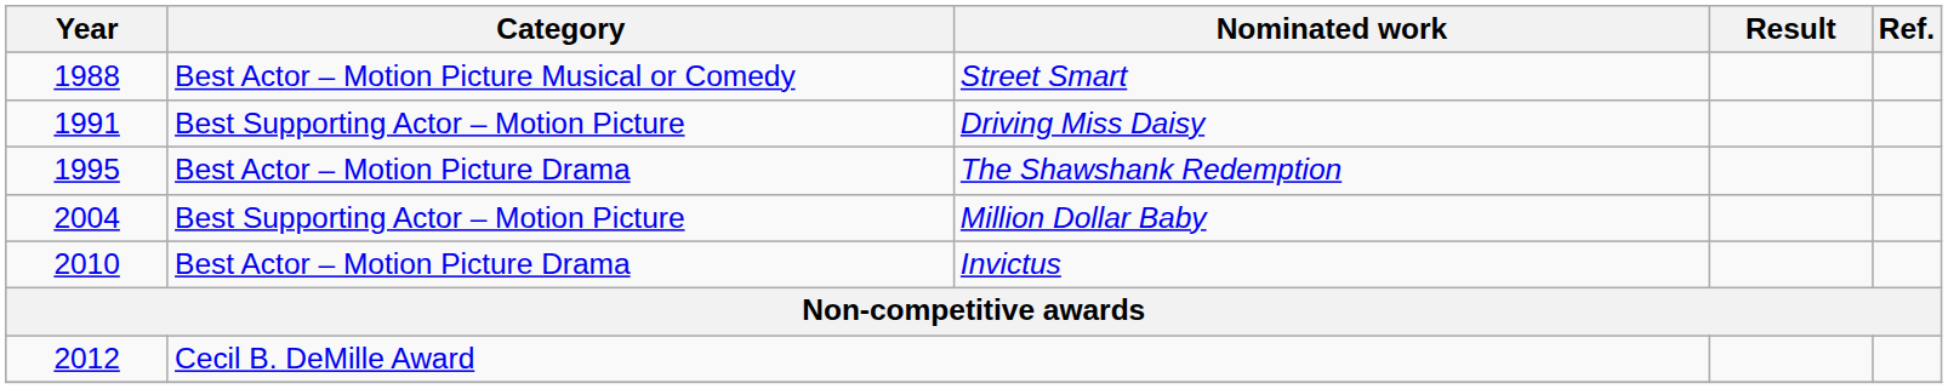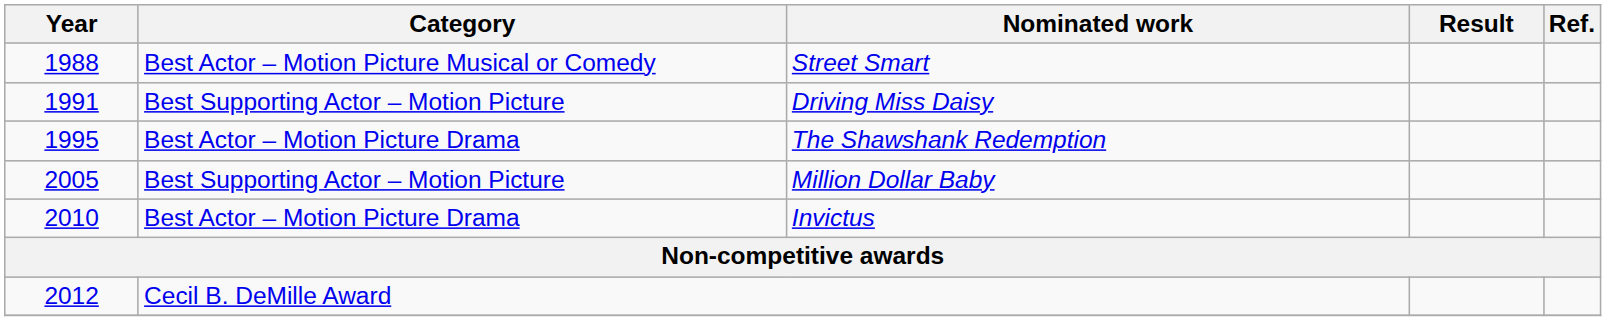Million Dollar Baby | Year: 2004 -> 2005
